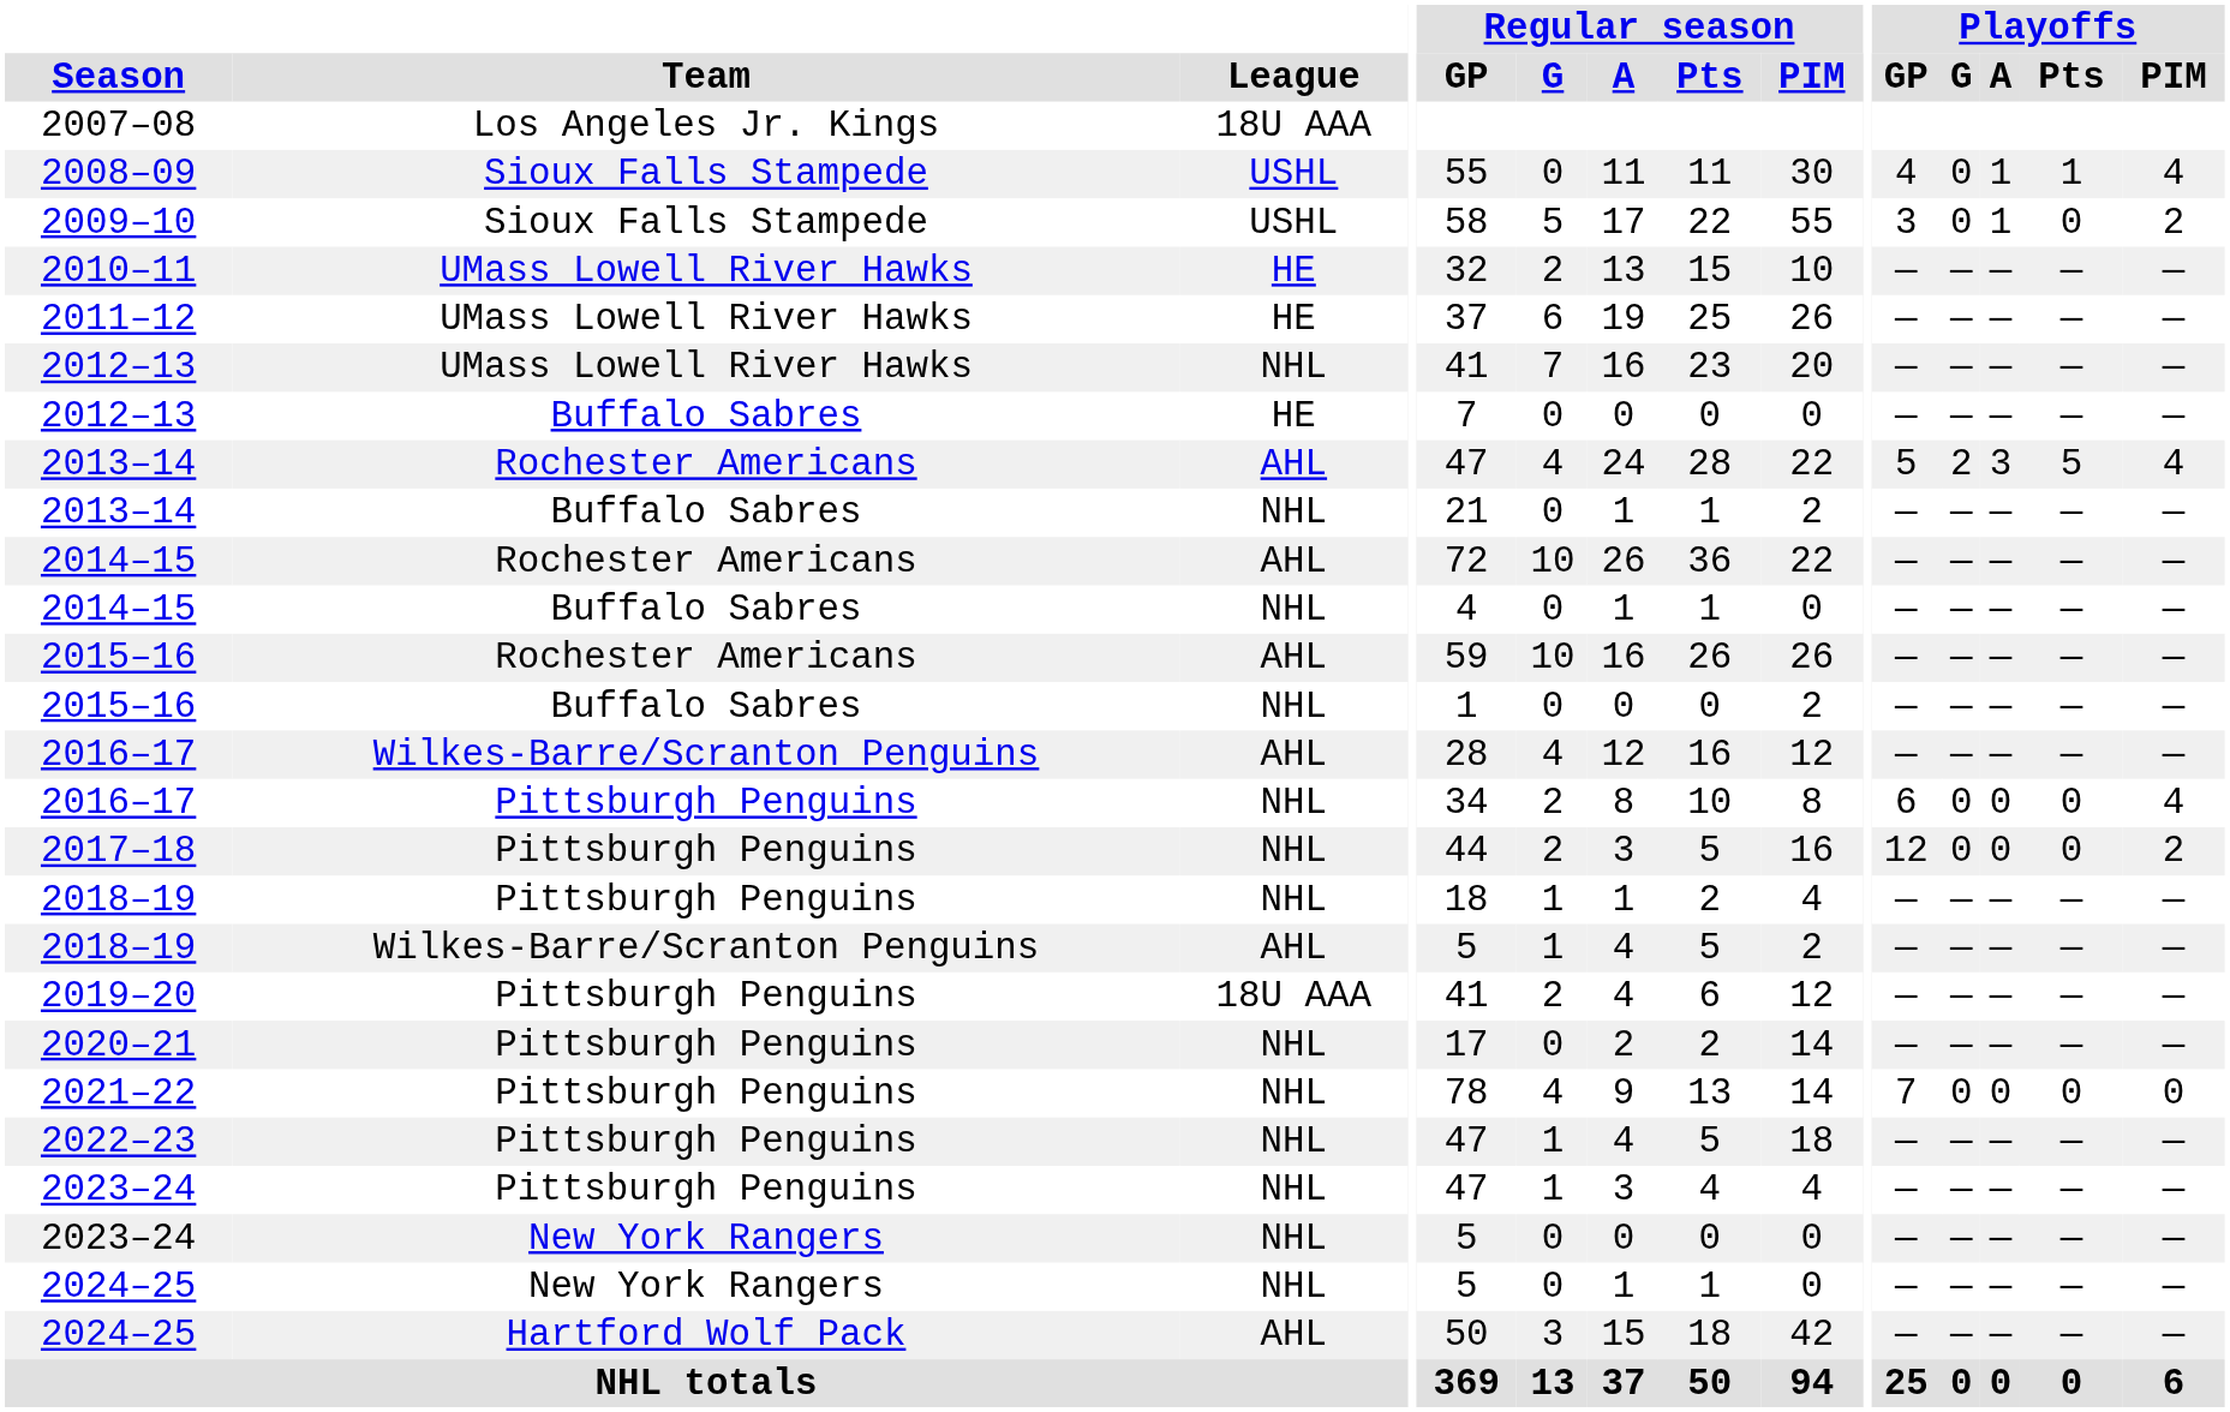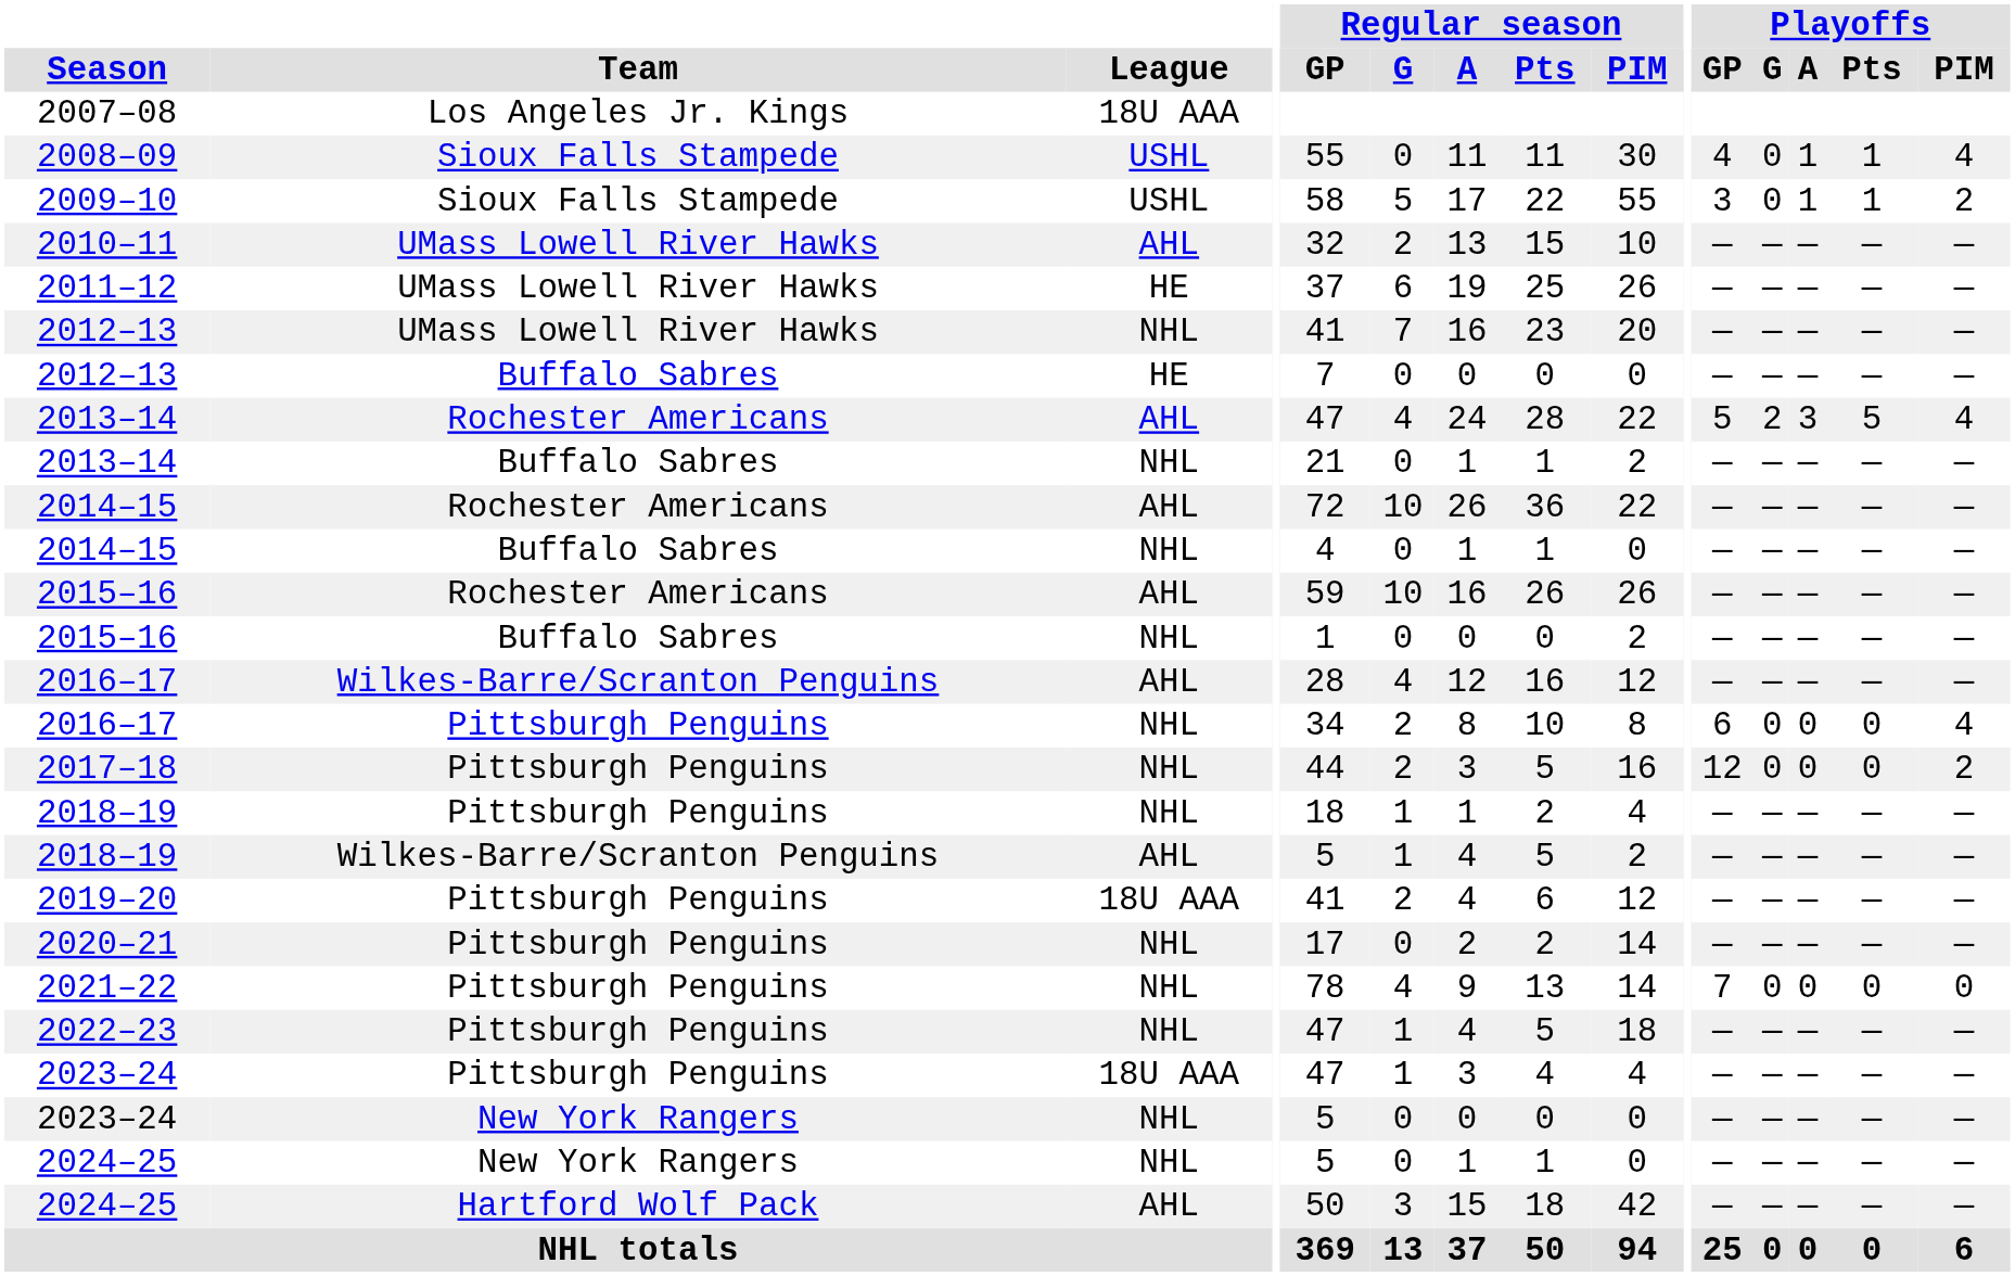2009–10 | Playoffs / Pts: 0 -> 1
2010–11 | League: HE -> AHL
2023–24 / Pittsburgh Penguins | League: NHL -> 18U AAA
